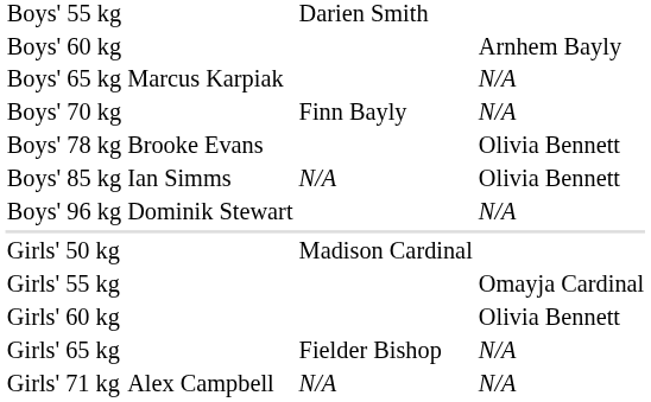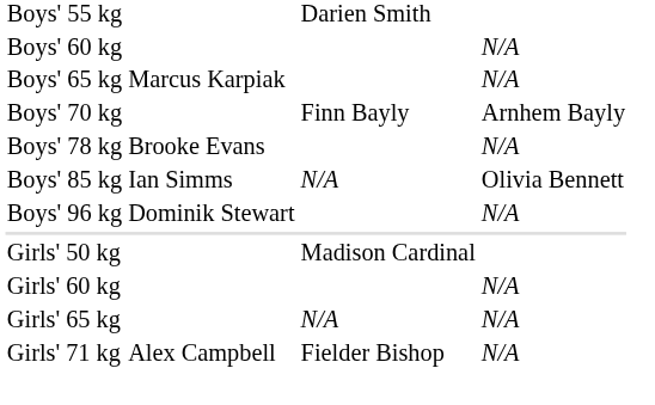Boys' 60 kg | column 4: Arnhem Bayly -> N/A
Boys' 70 kg | column 4: N/A -> Arnhem Bayly
Boys' 78 kg | column 4: Olivia Bennett -> N/A
- row: Girls' 55 kg | Omayja Cardinal
Girls' 60 kg | column 4: Olivia Bennett -> N/A
Girls' 65 kg | column 3: Fielder Bishop -> N/A
Girls' 71 kg | column 3: N/A -> Fielder Bishop
